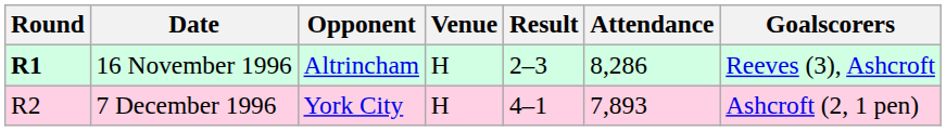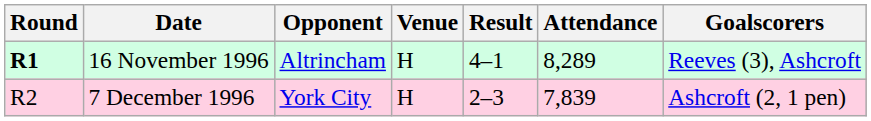16 November 1996 | Result: 2–3 -> 4–1
16 November 1996 | Attendance: 8,286 -> 8,289
7 December 1996 | Result: 4–1 -> 2–3
7 December 1996 | Attendance: 7,893 -> 7,839
